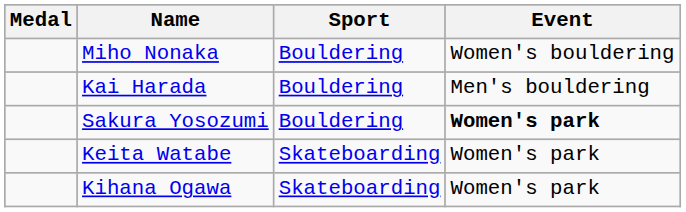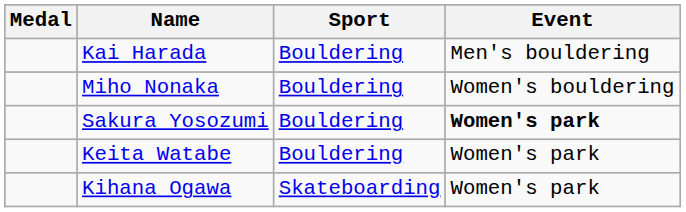rows swapped: Kai Harada <-> Miho Nonaka
Keita Watabe | Sport: Skateboarding -> Bouldering
